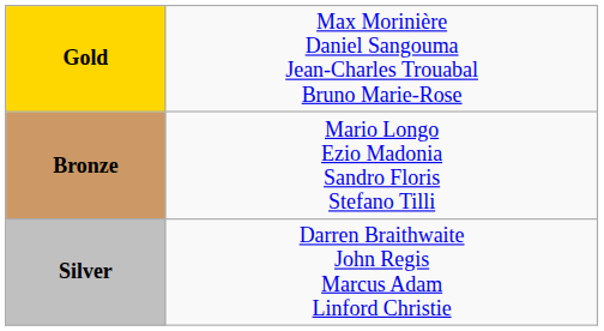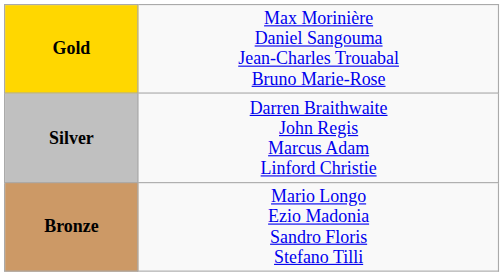rows swapped: Silver <-> Bronze
